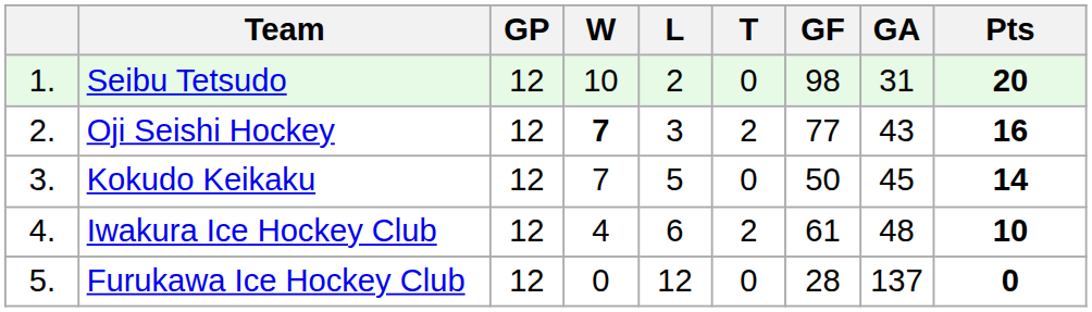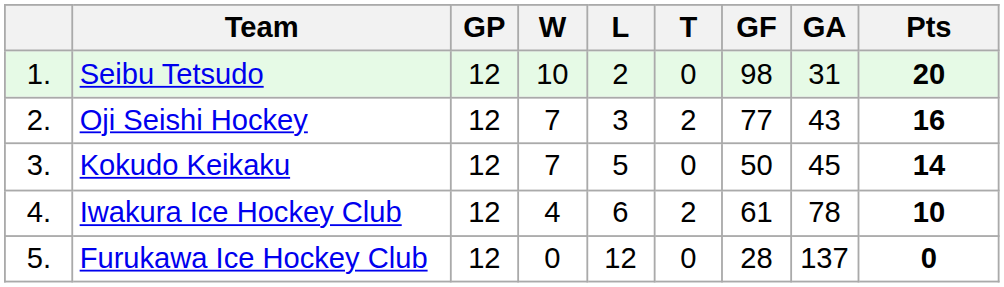Oji Seishi Hockey | W: bold -> normal
Iwakura Ice Hockey Club | GA: 48 -> 78
